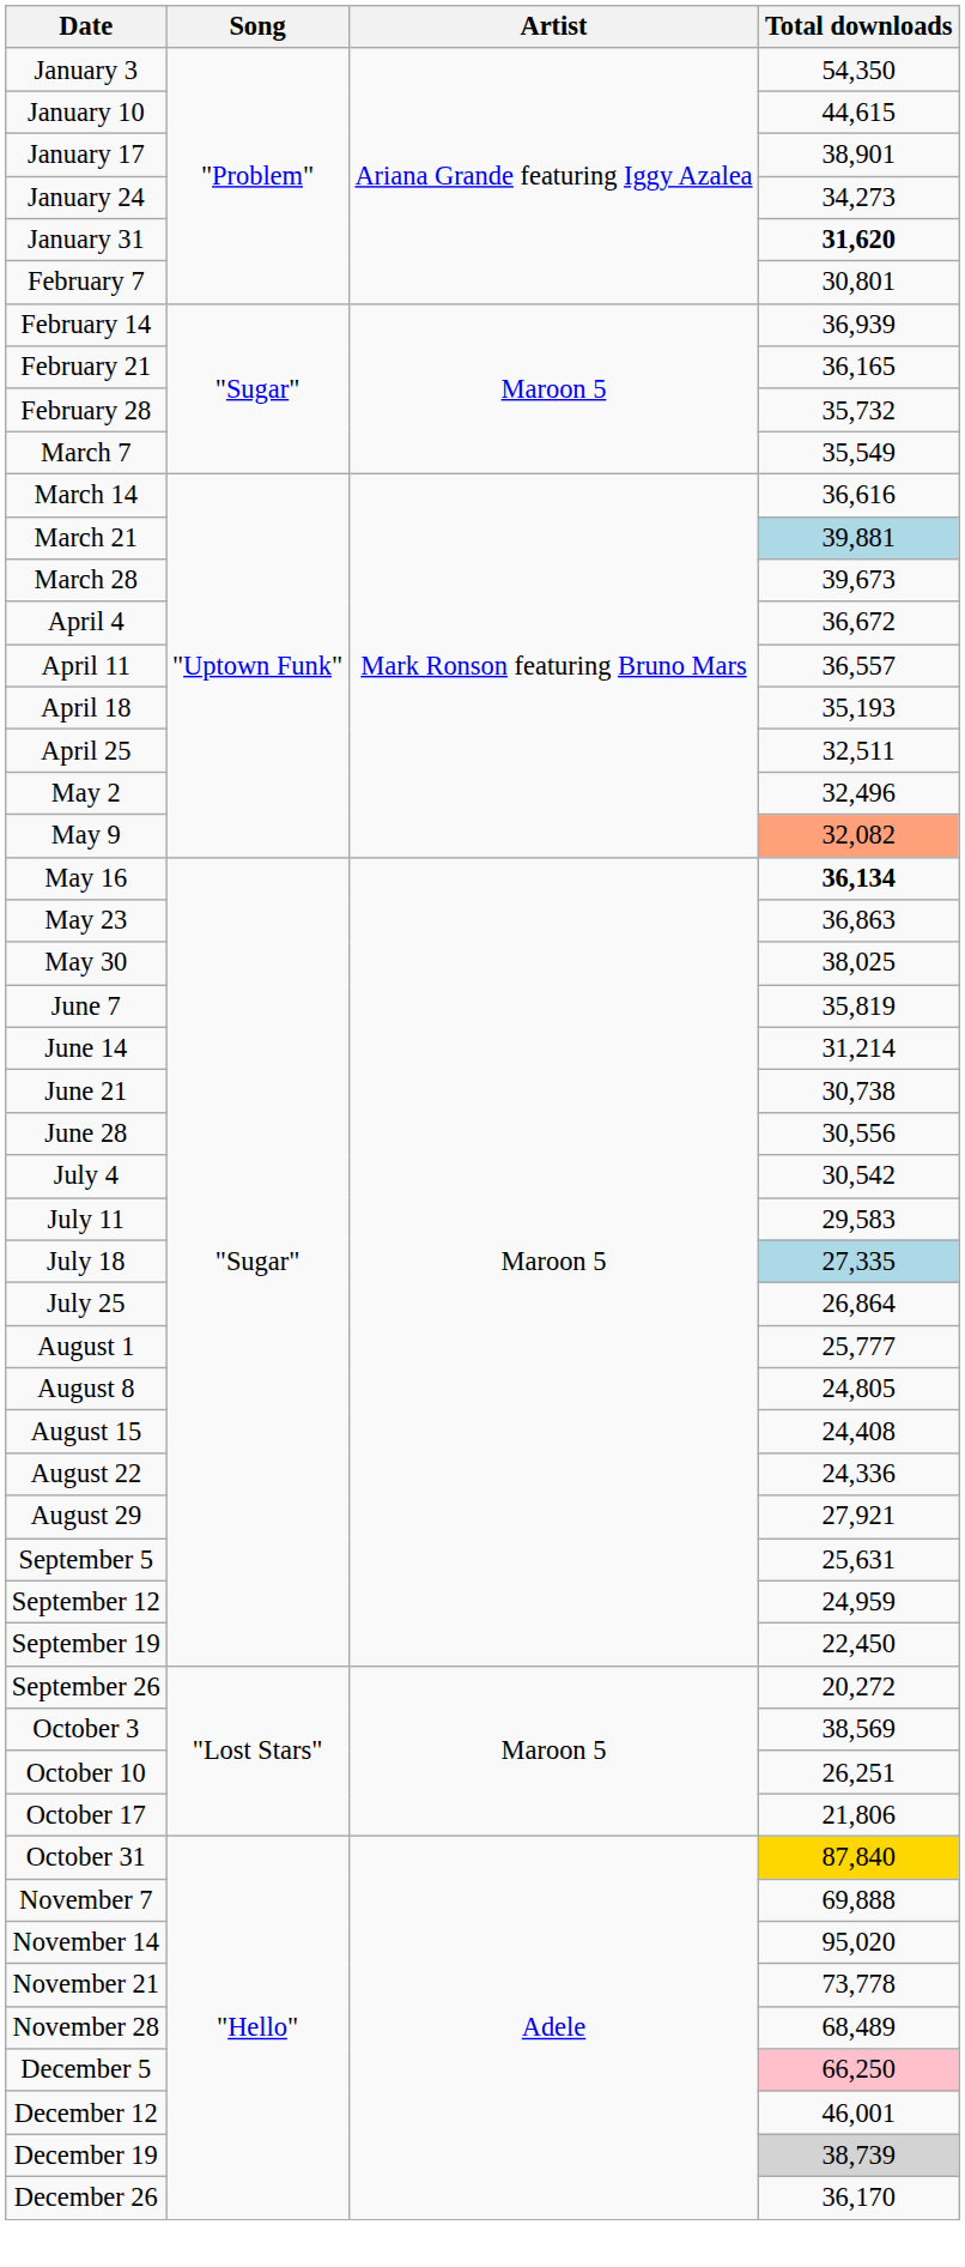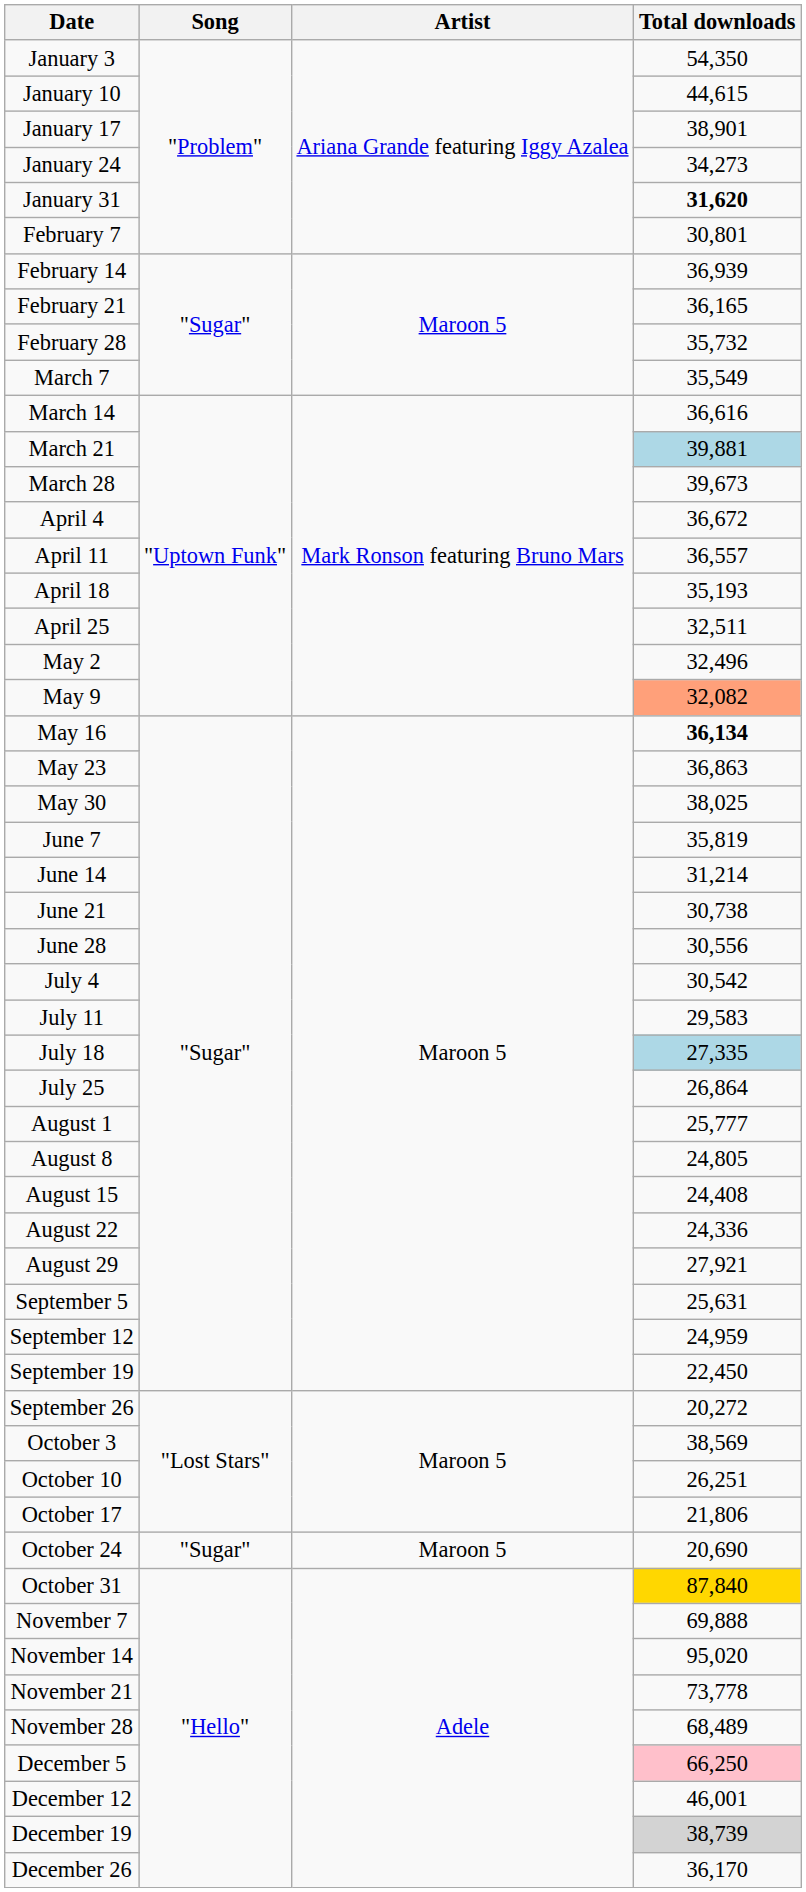+ row: October 24 | "Sugar" | Maroon 5 | 20,690
